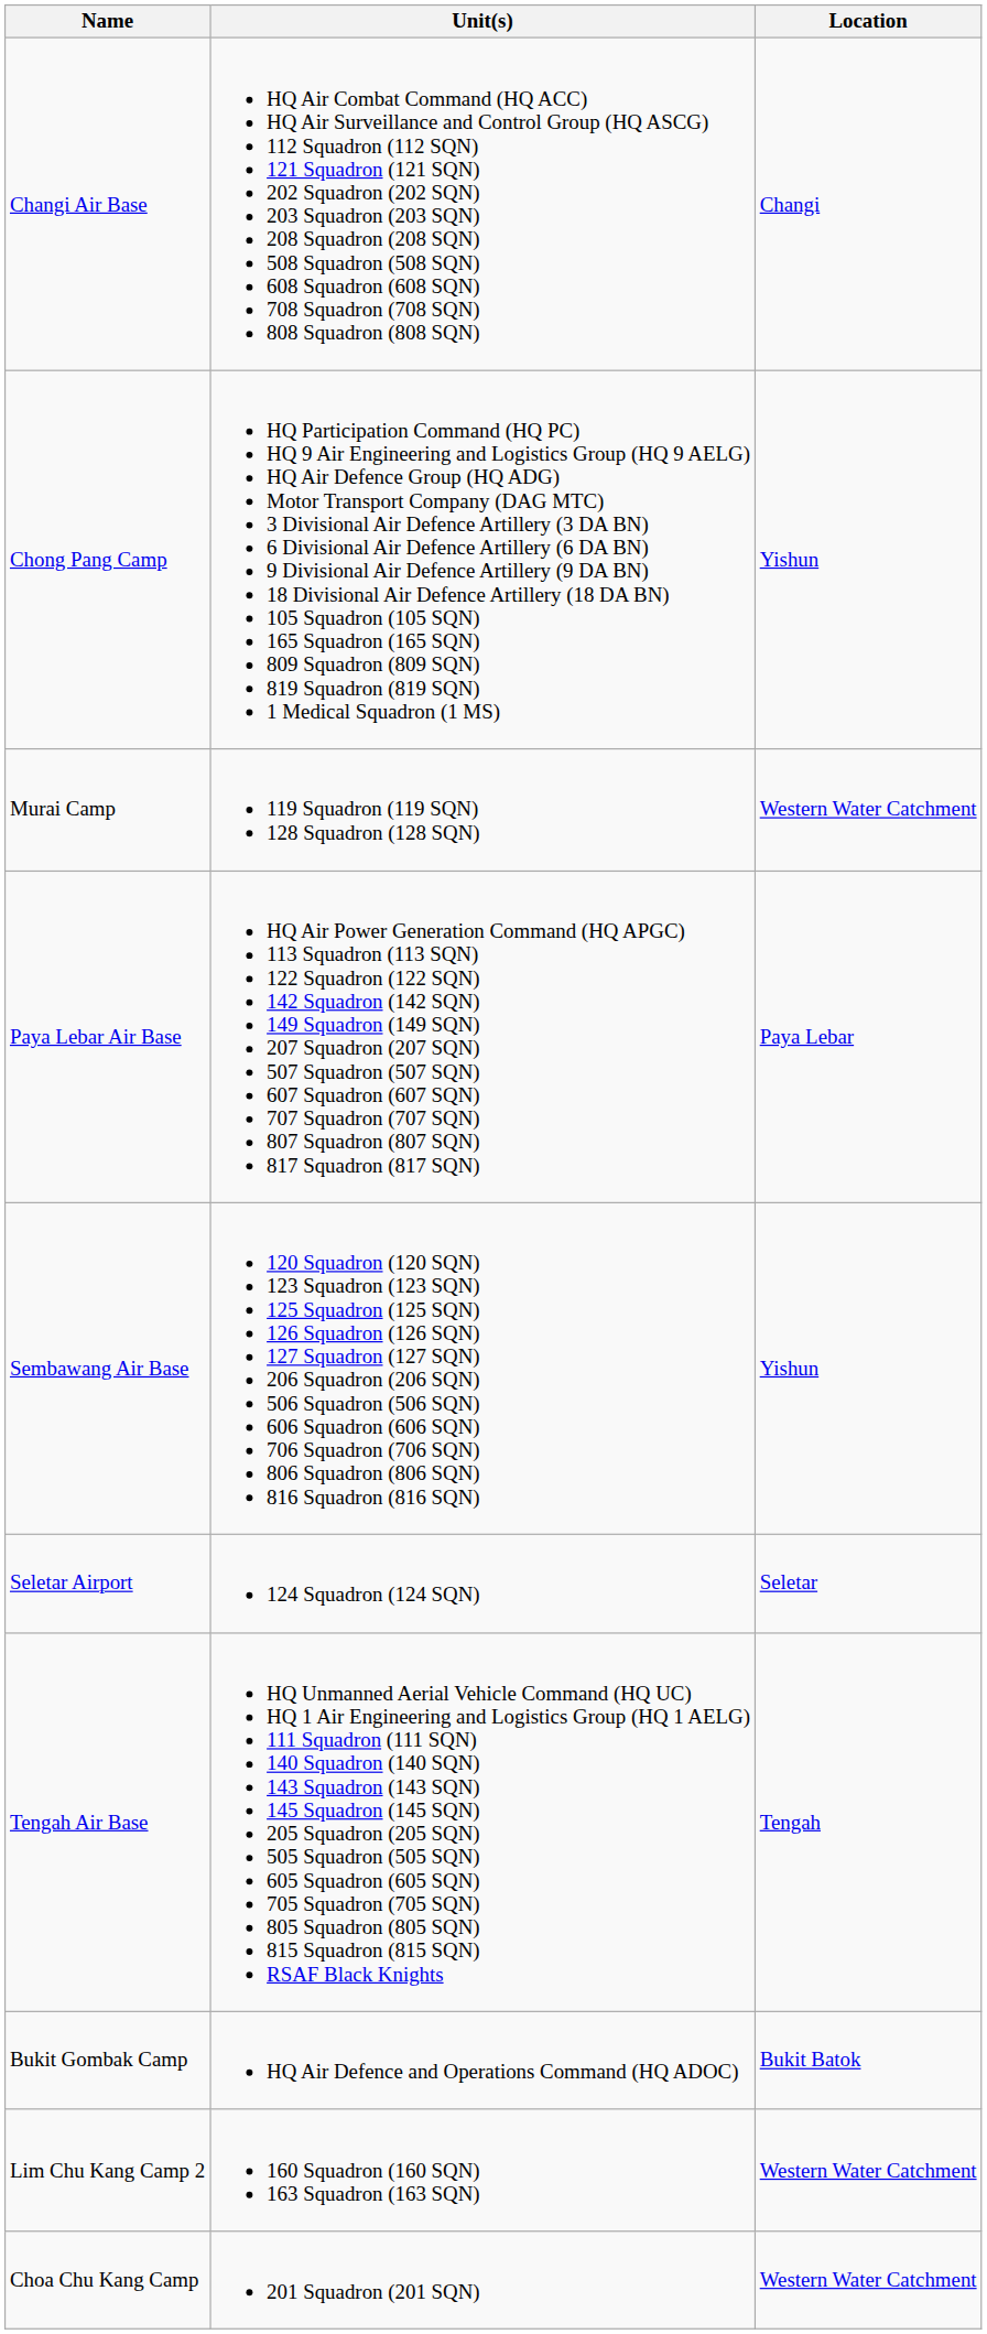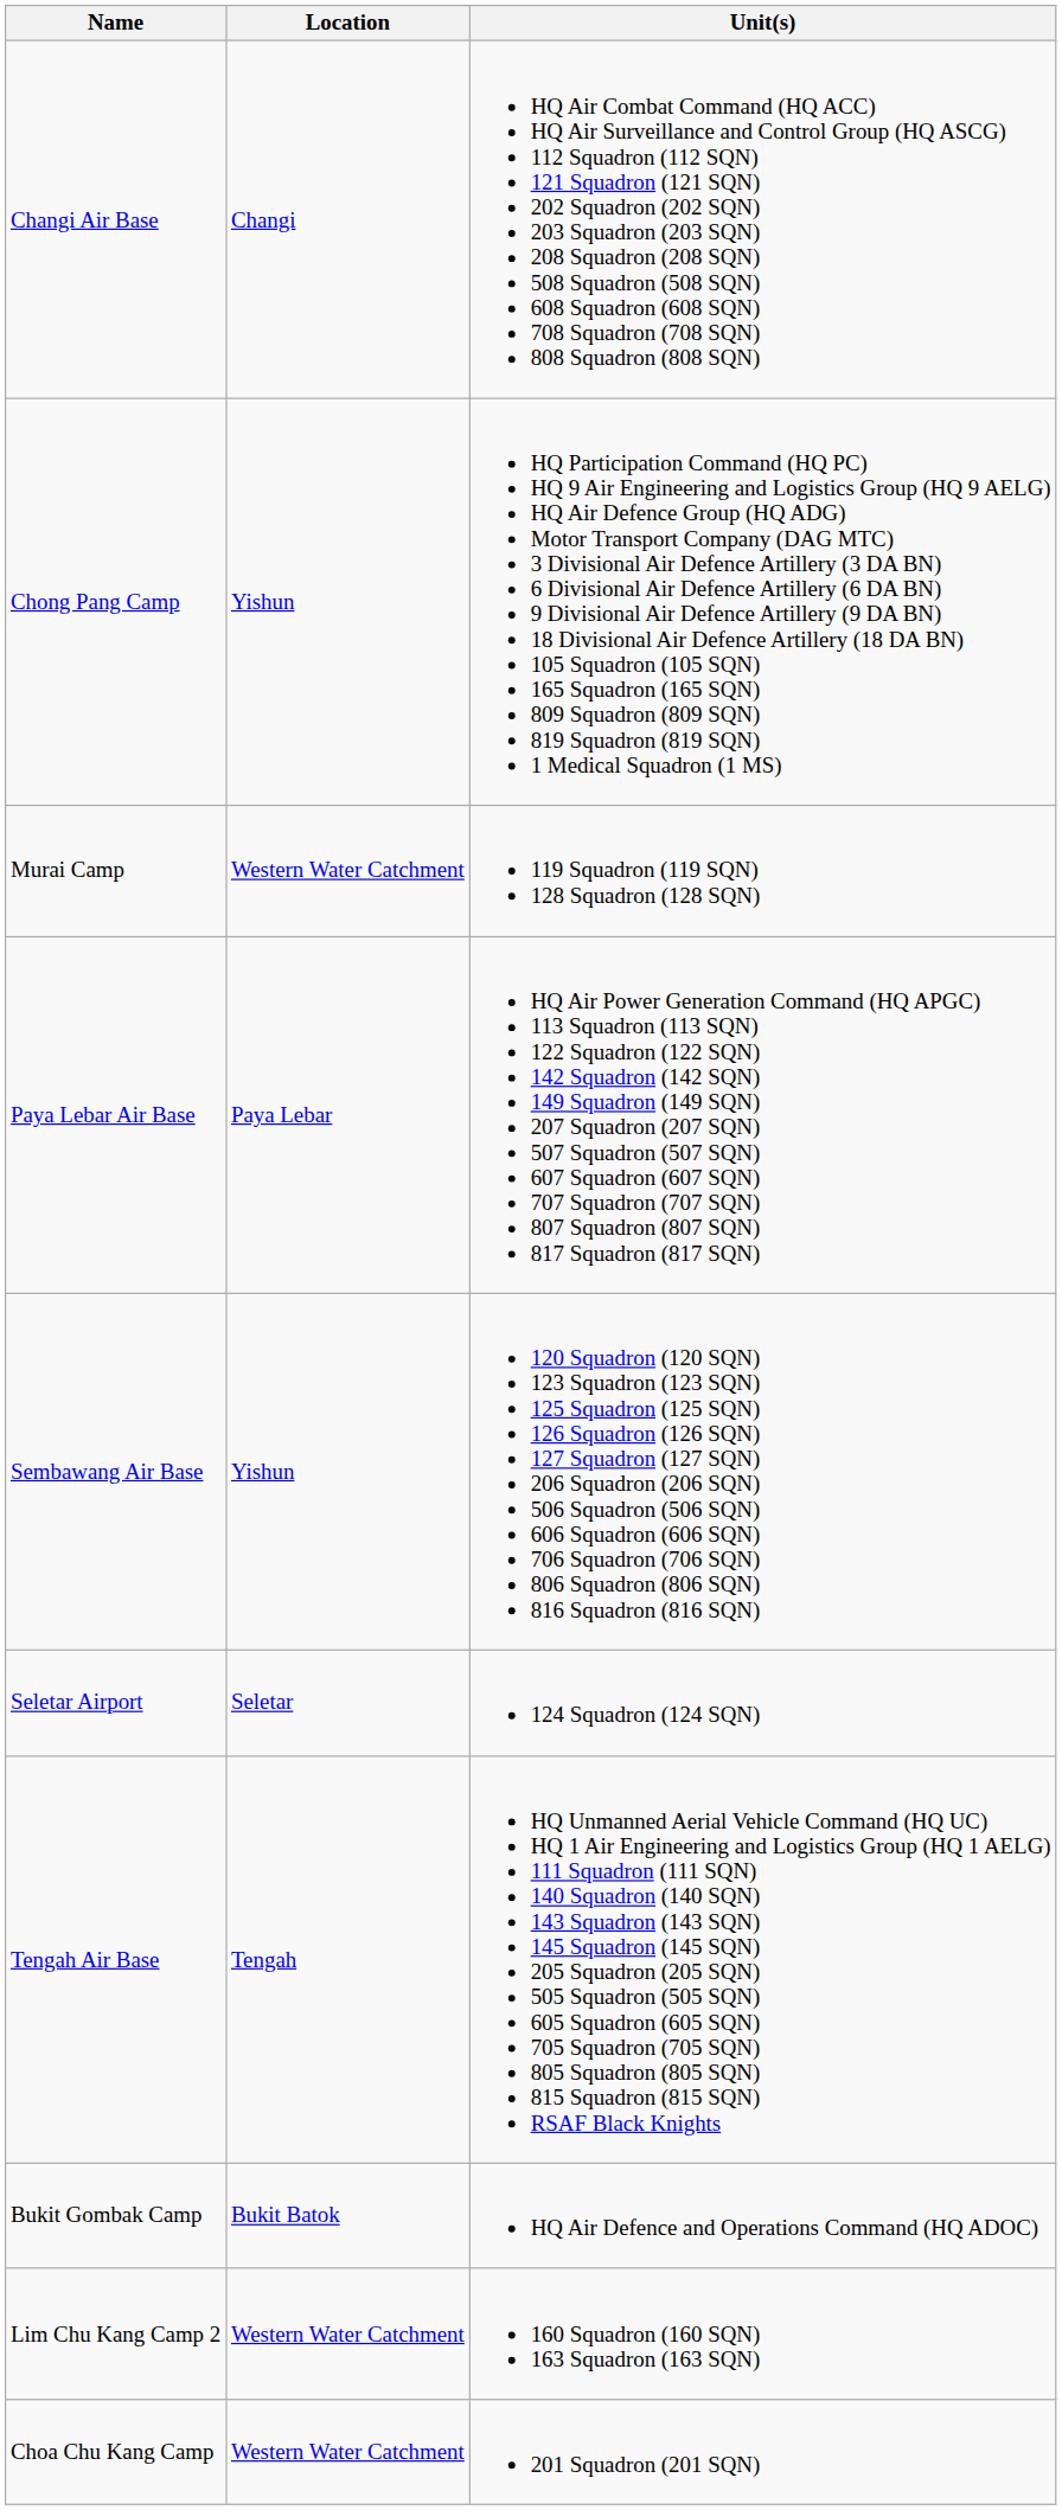columns swapped: Location <-> Unit(s)
